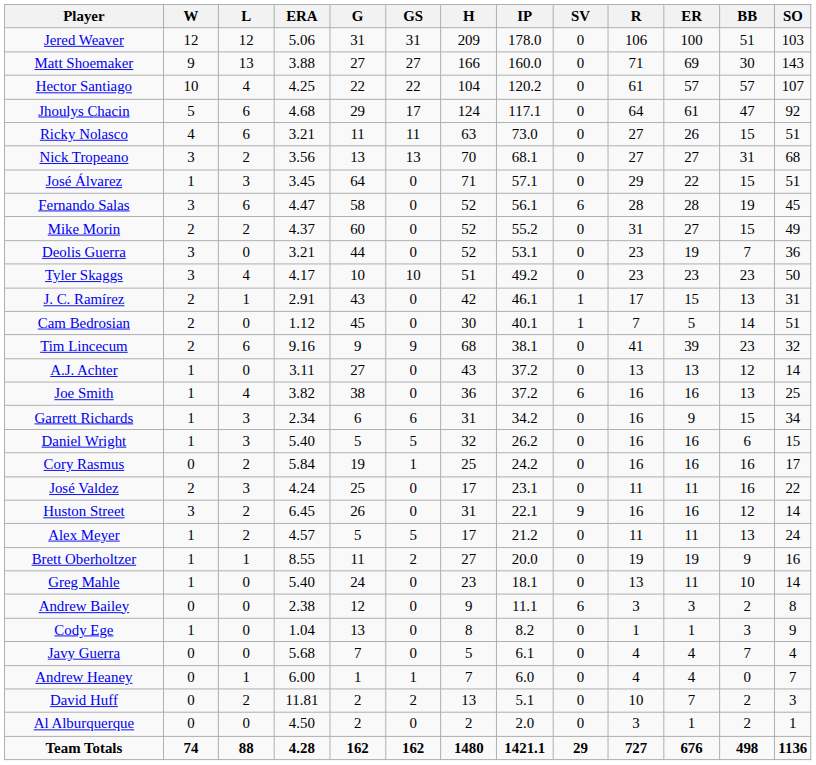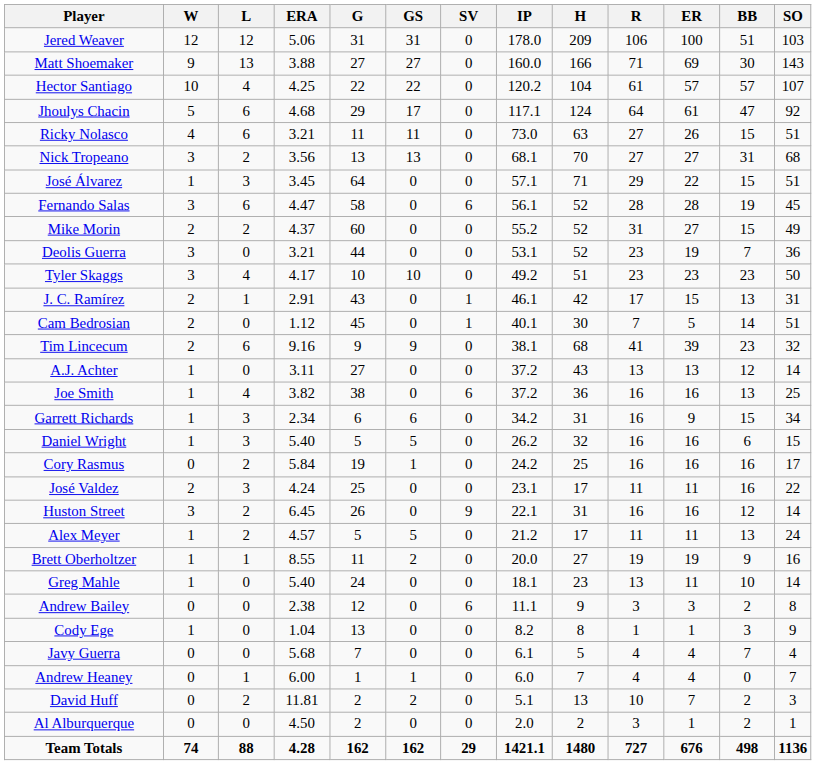columns swapped: SV <-> H
